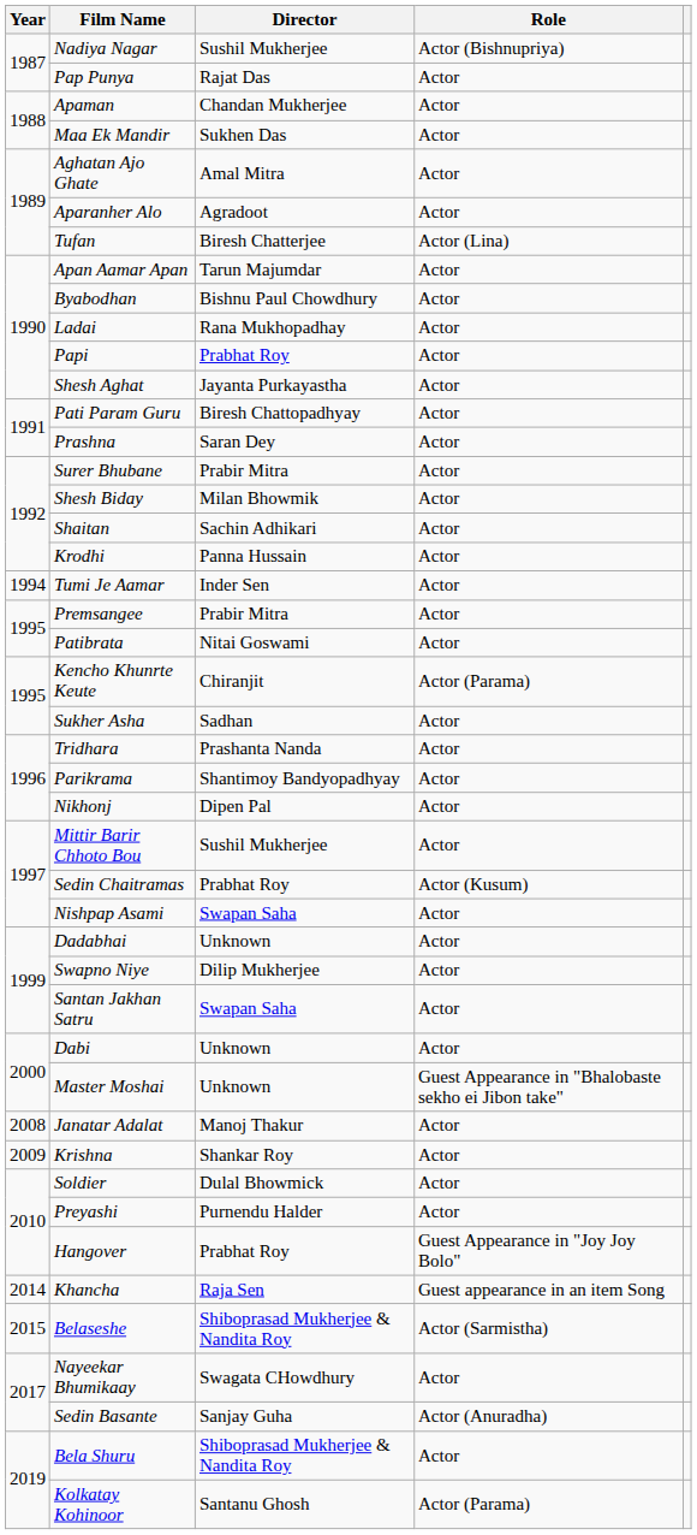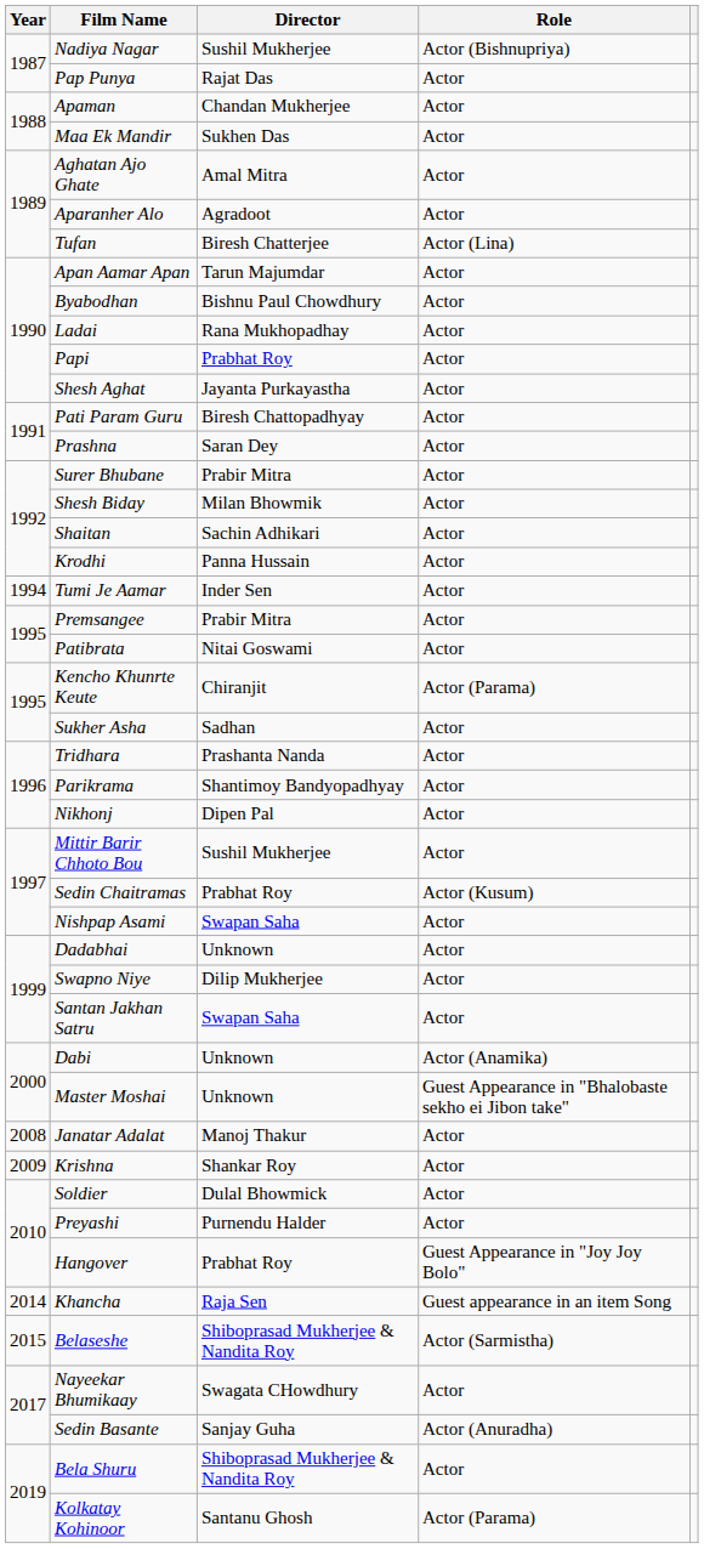Dabi | Role: Actor -> Actor (Anamika)
